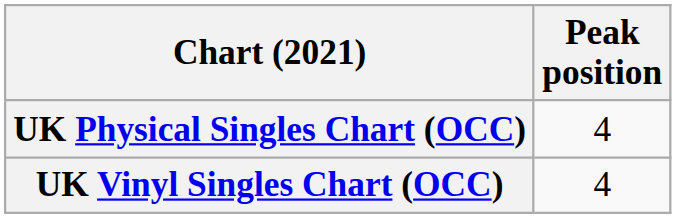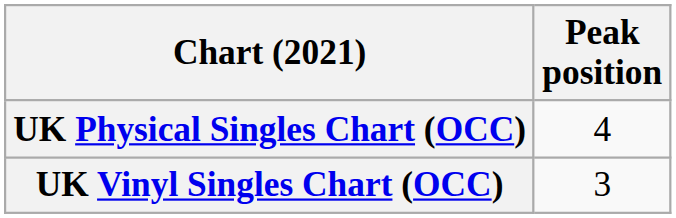UK Vinyl Singles Chart (OCC) | Peak position: 4 -> 3
